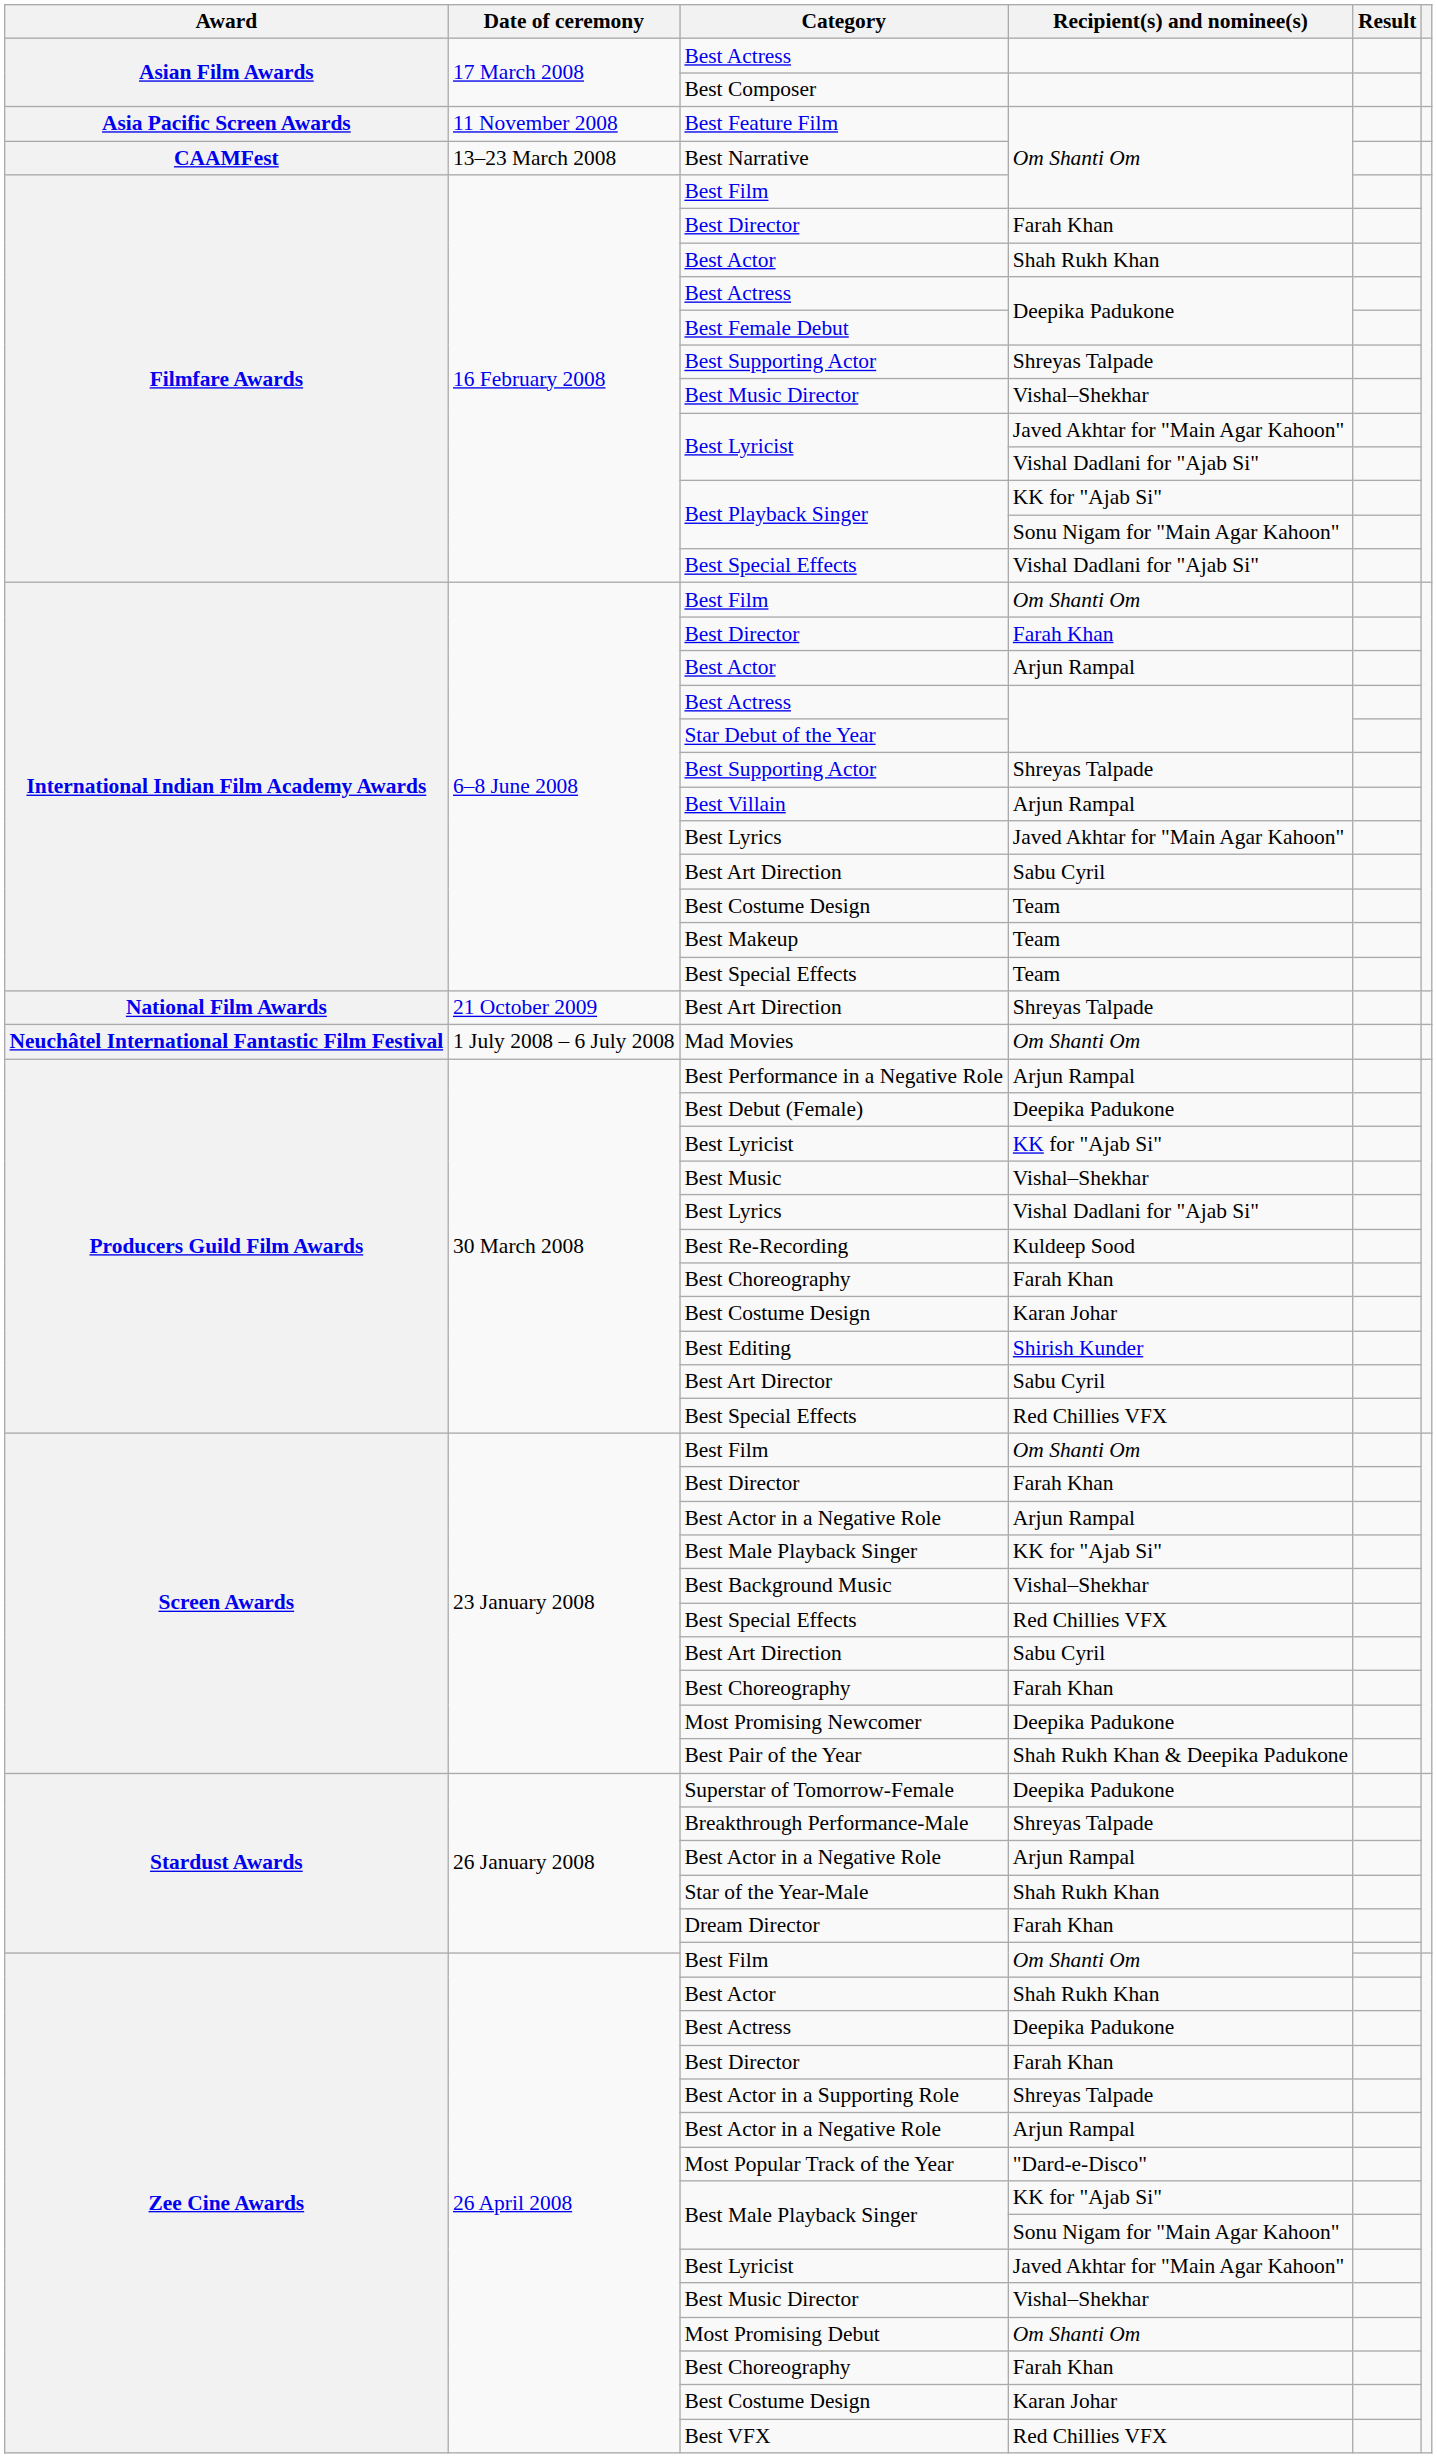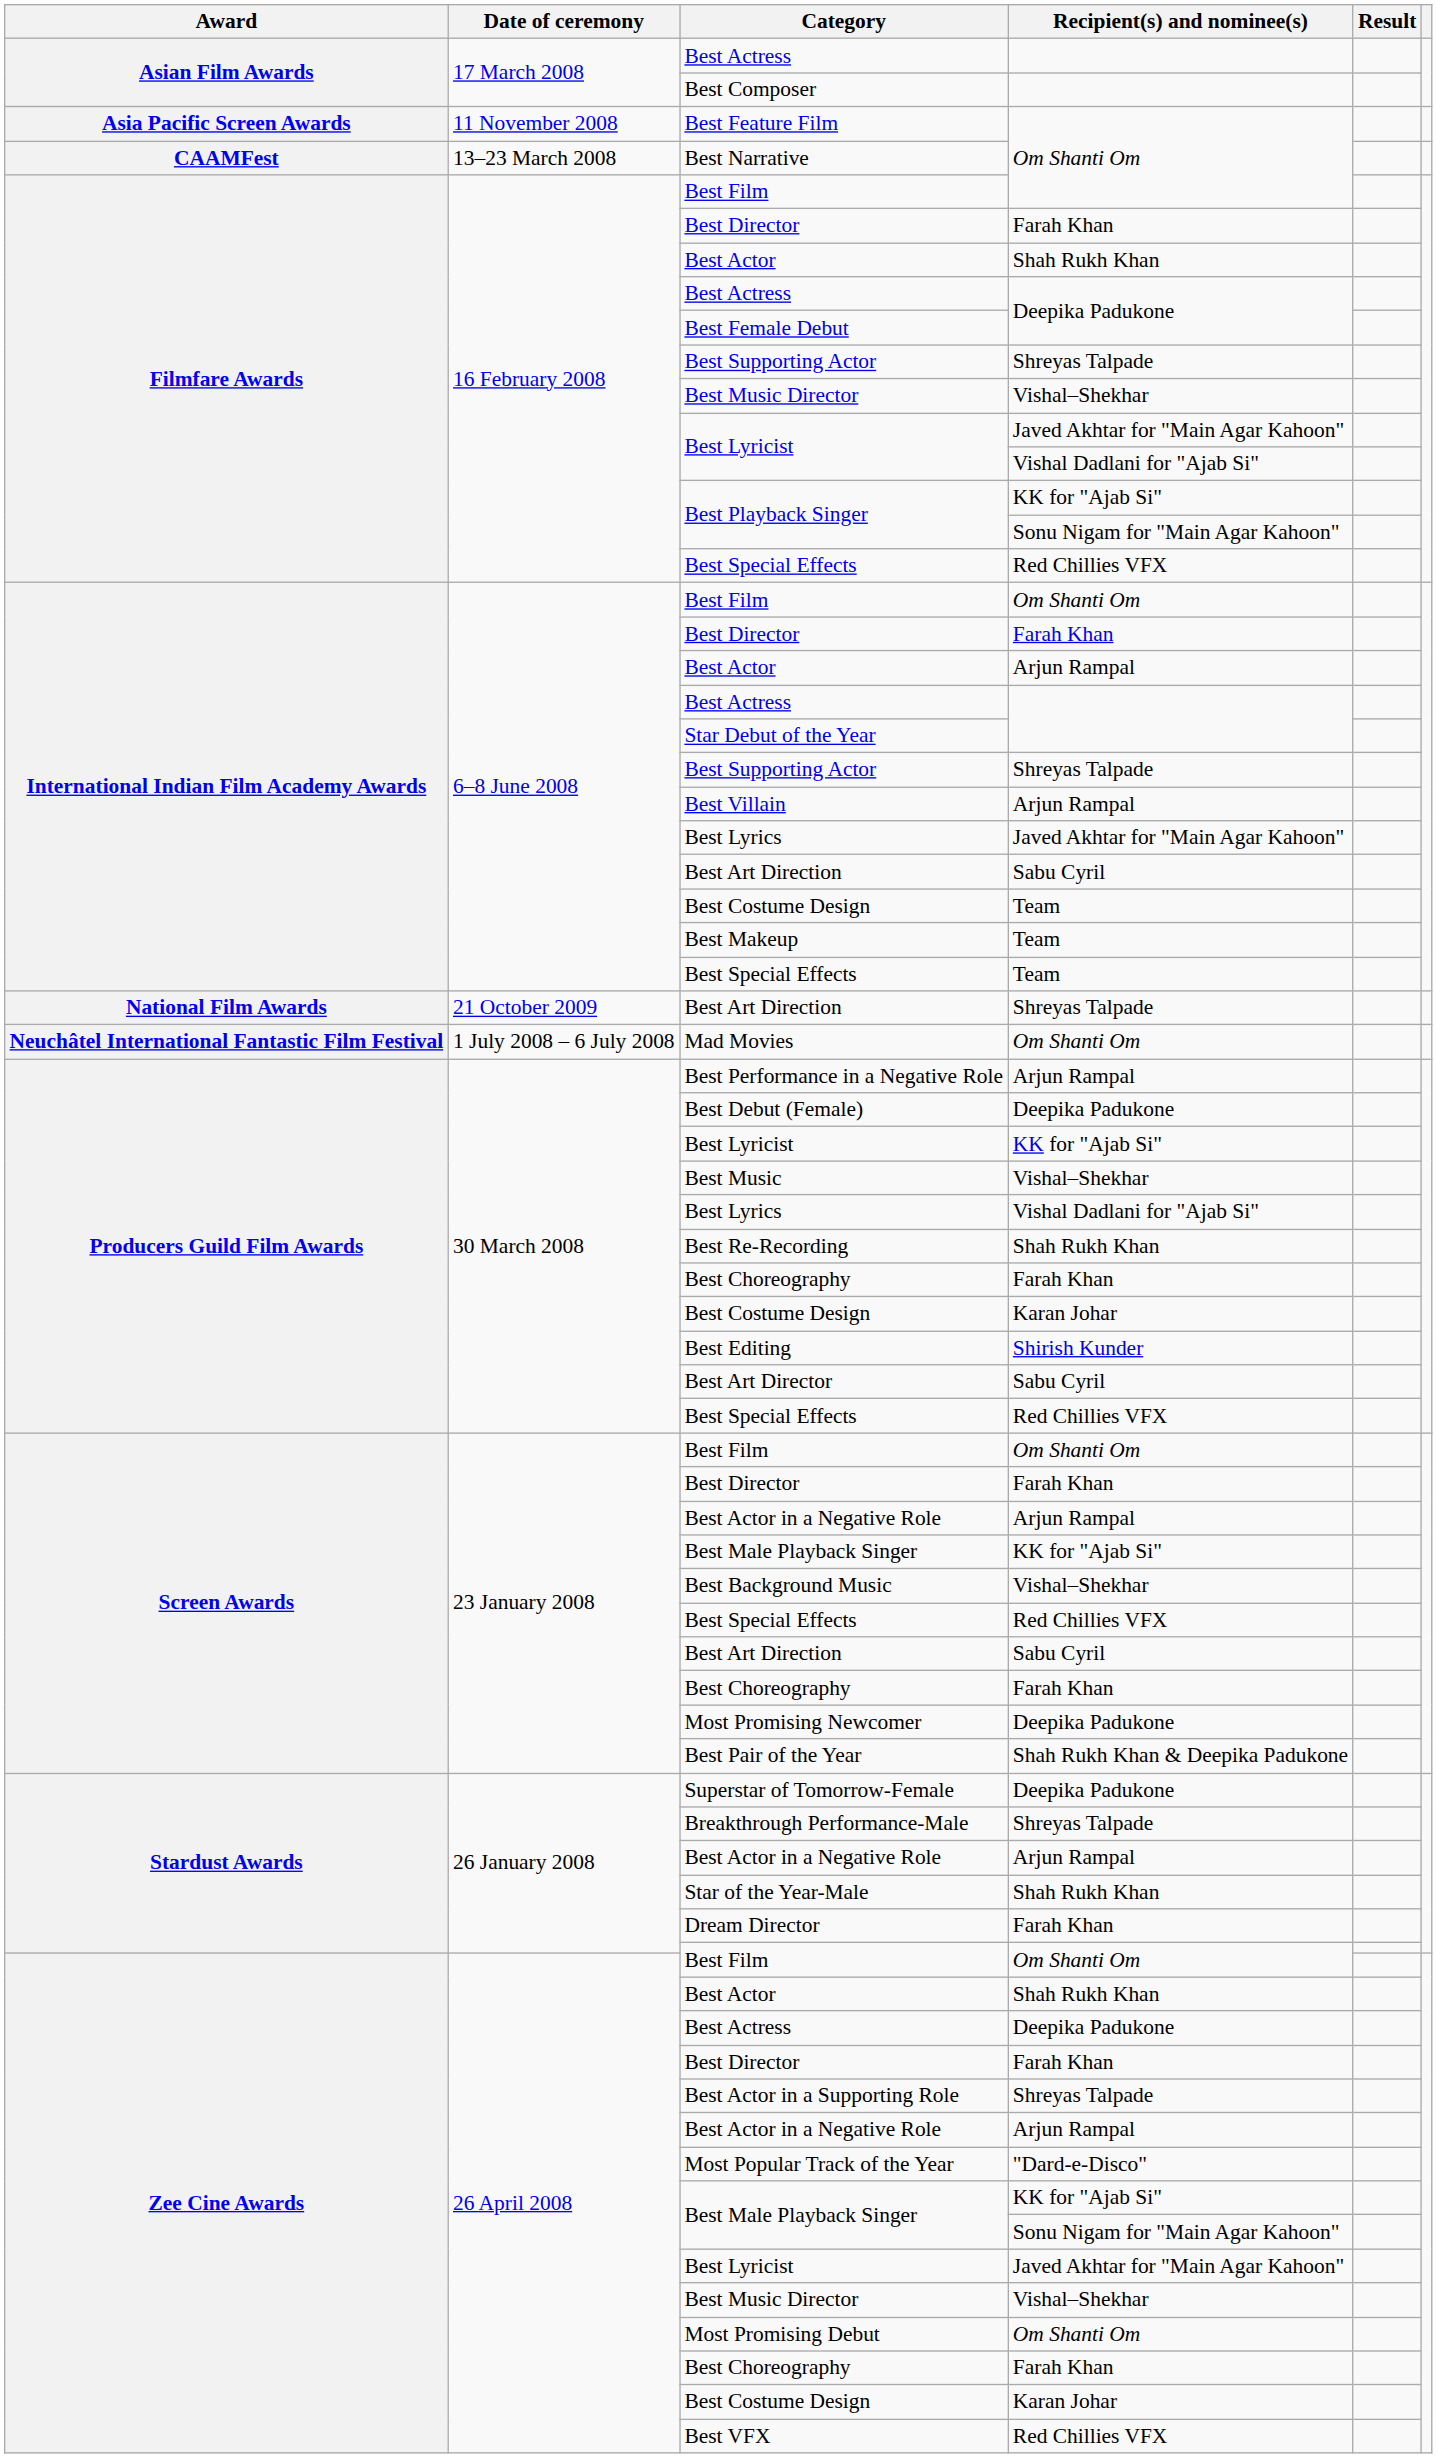Filmfare Awards / Best Special Effects | Recipient(s) and nominee(s): Vishal Dadlani for "Ajab Si" -> Red Chillies VFX
Best Re-Recording | Recipient(s) and nominee(s): Kuldeep Sood -> Shah Rukh Khan
